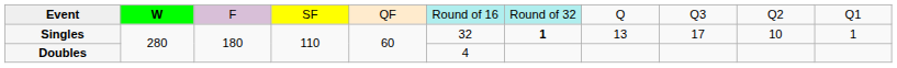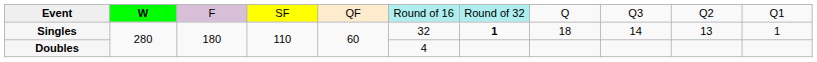Singles | column 8: 13 -> 18
Singles | column 9: 17 -> 14
Singles | column 10: 10 -> 13
